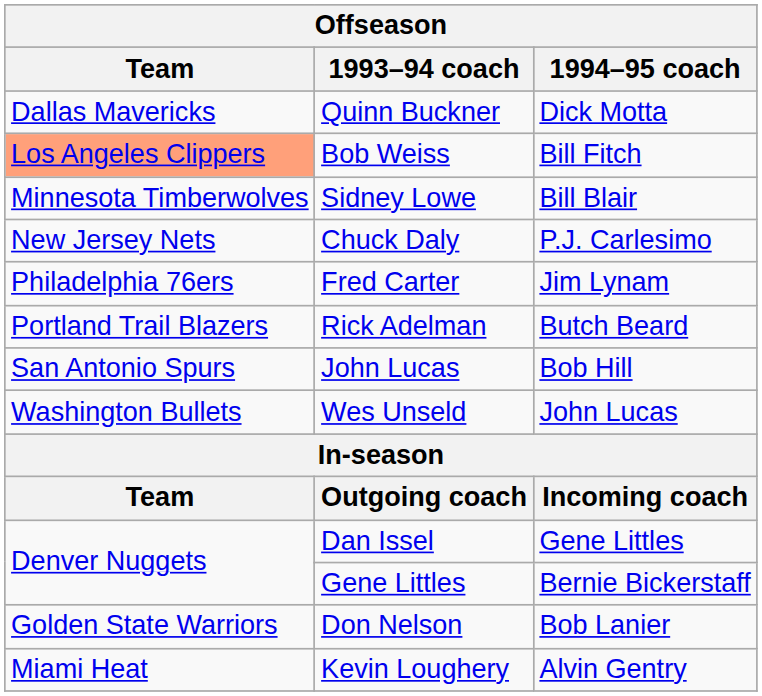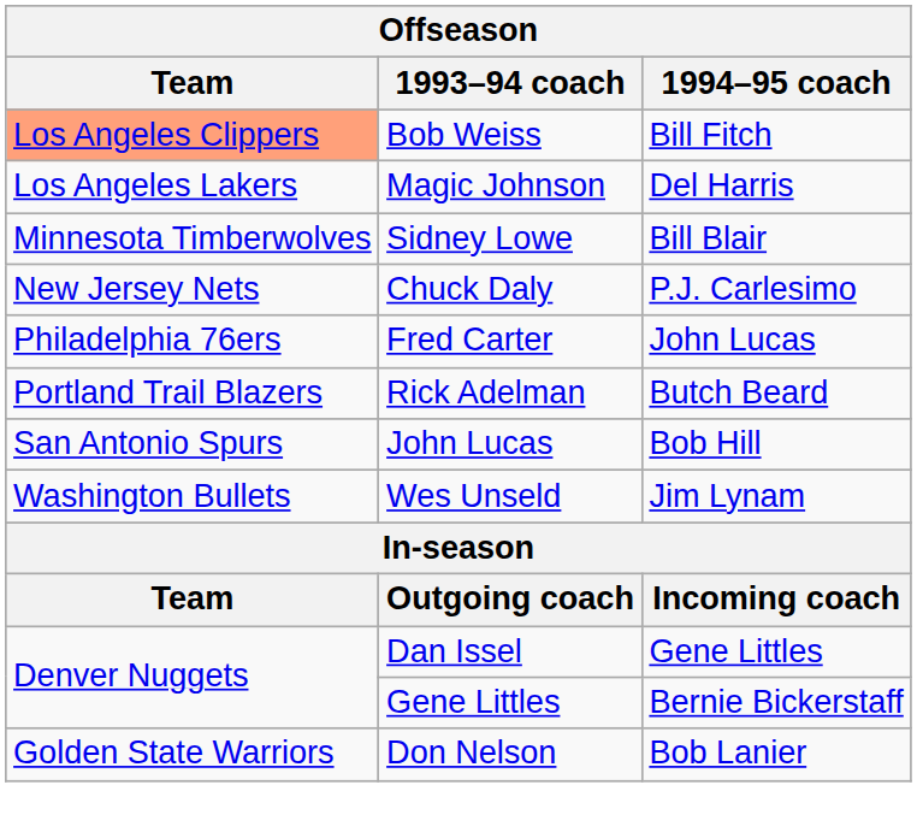- row: Dallas Mavericks | Quinn Buckner | Dick Motta
+ row: Los Angeles Lakers | Magic Johnson | Del Harris
Fred Carter | 1994–95 coach: Jim Lynam -> John Lucas
Wes Unseld | 1994–95 coach: John Lucas -> Jim Lynam
- row: Miami Heat | Kevin Loughery | Alvin Gentry
